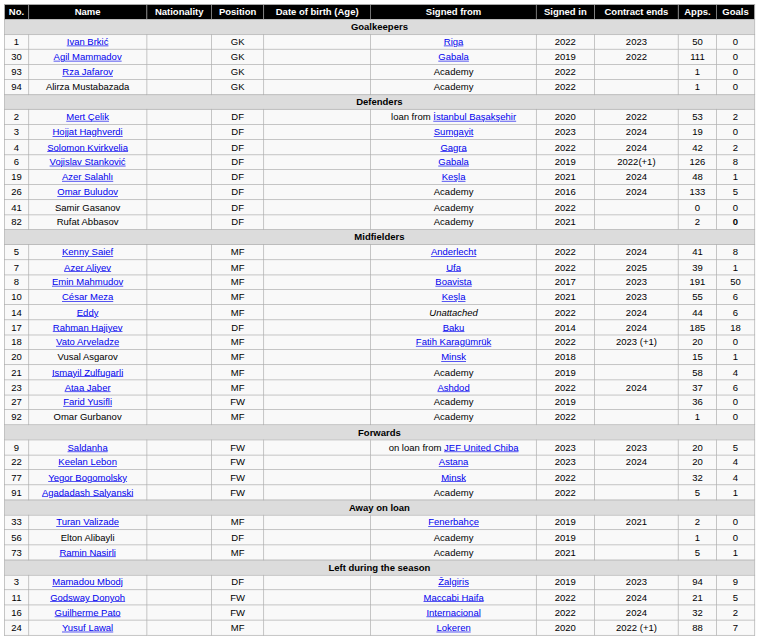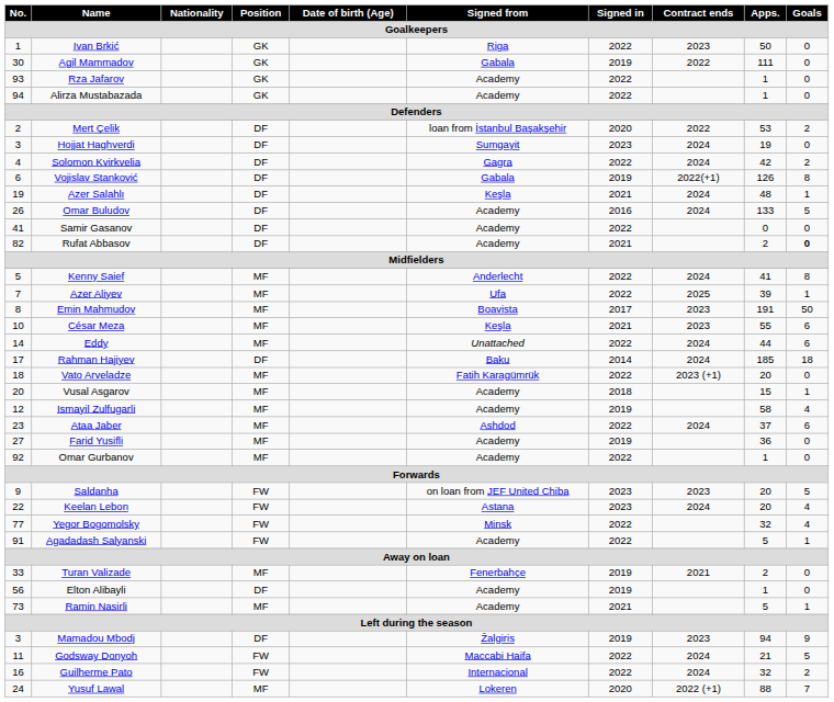Vusal Asgarov | Signed from: Minsk -> Academy
Ismayil Zulfugarli | No.: 21 -> 12
Farid Yusifli | Position: FW -> MF
